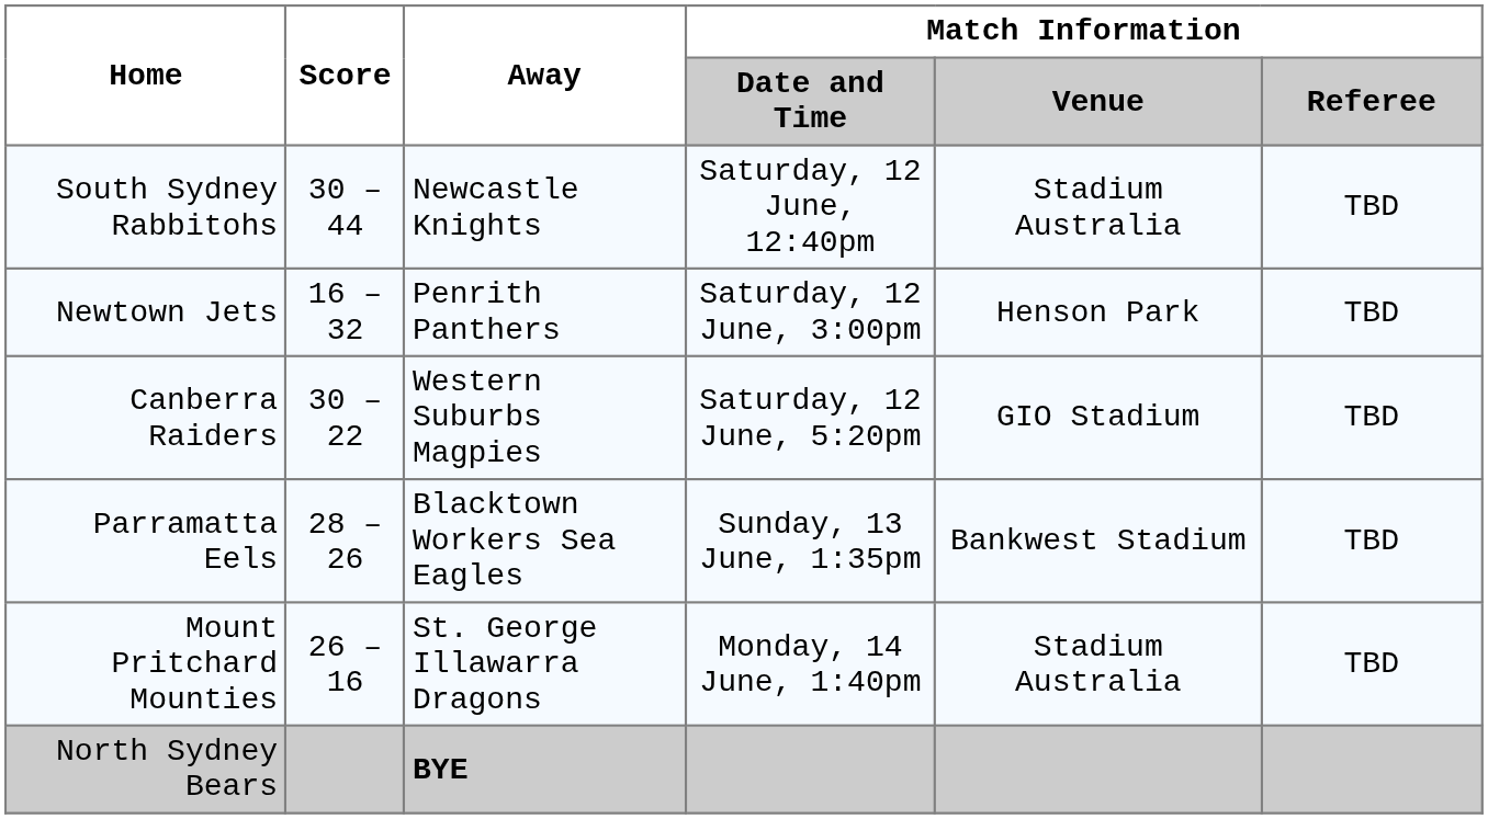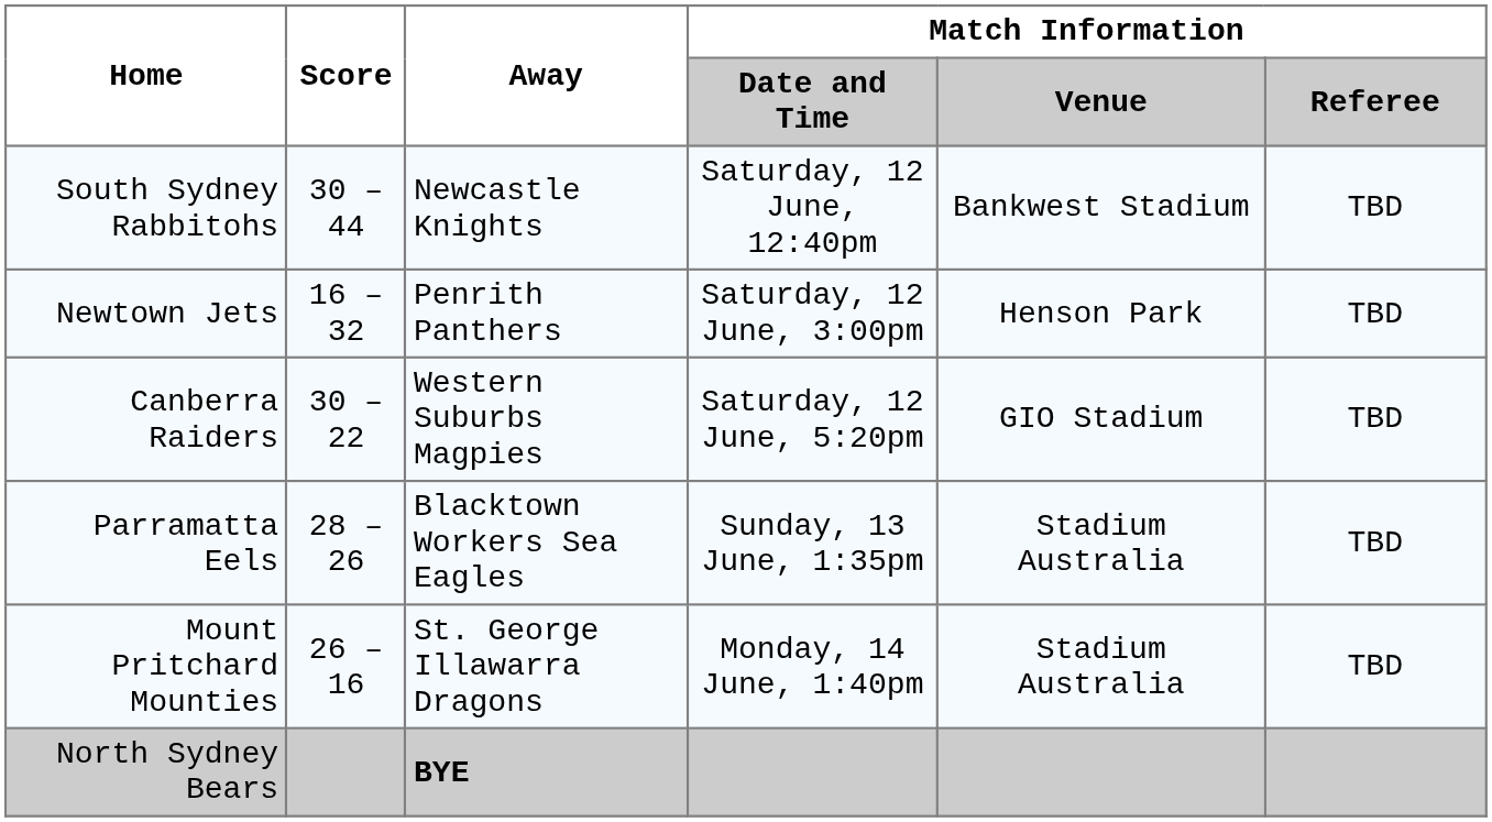South Sydney Rabbitohs | Match Information / Venue: Stadium Australia -> Bankwest Stadium
Parramatta Eels | Match Information / Venue: Bankwest Stadium -> Stadium Australia
